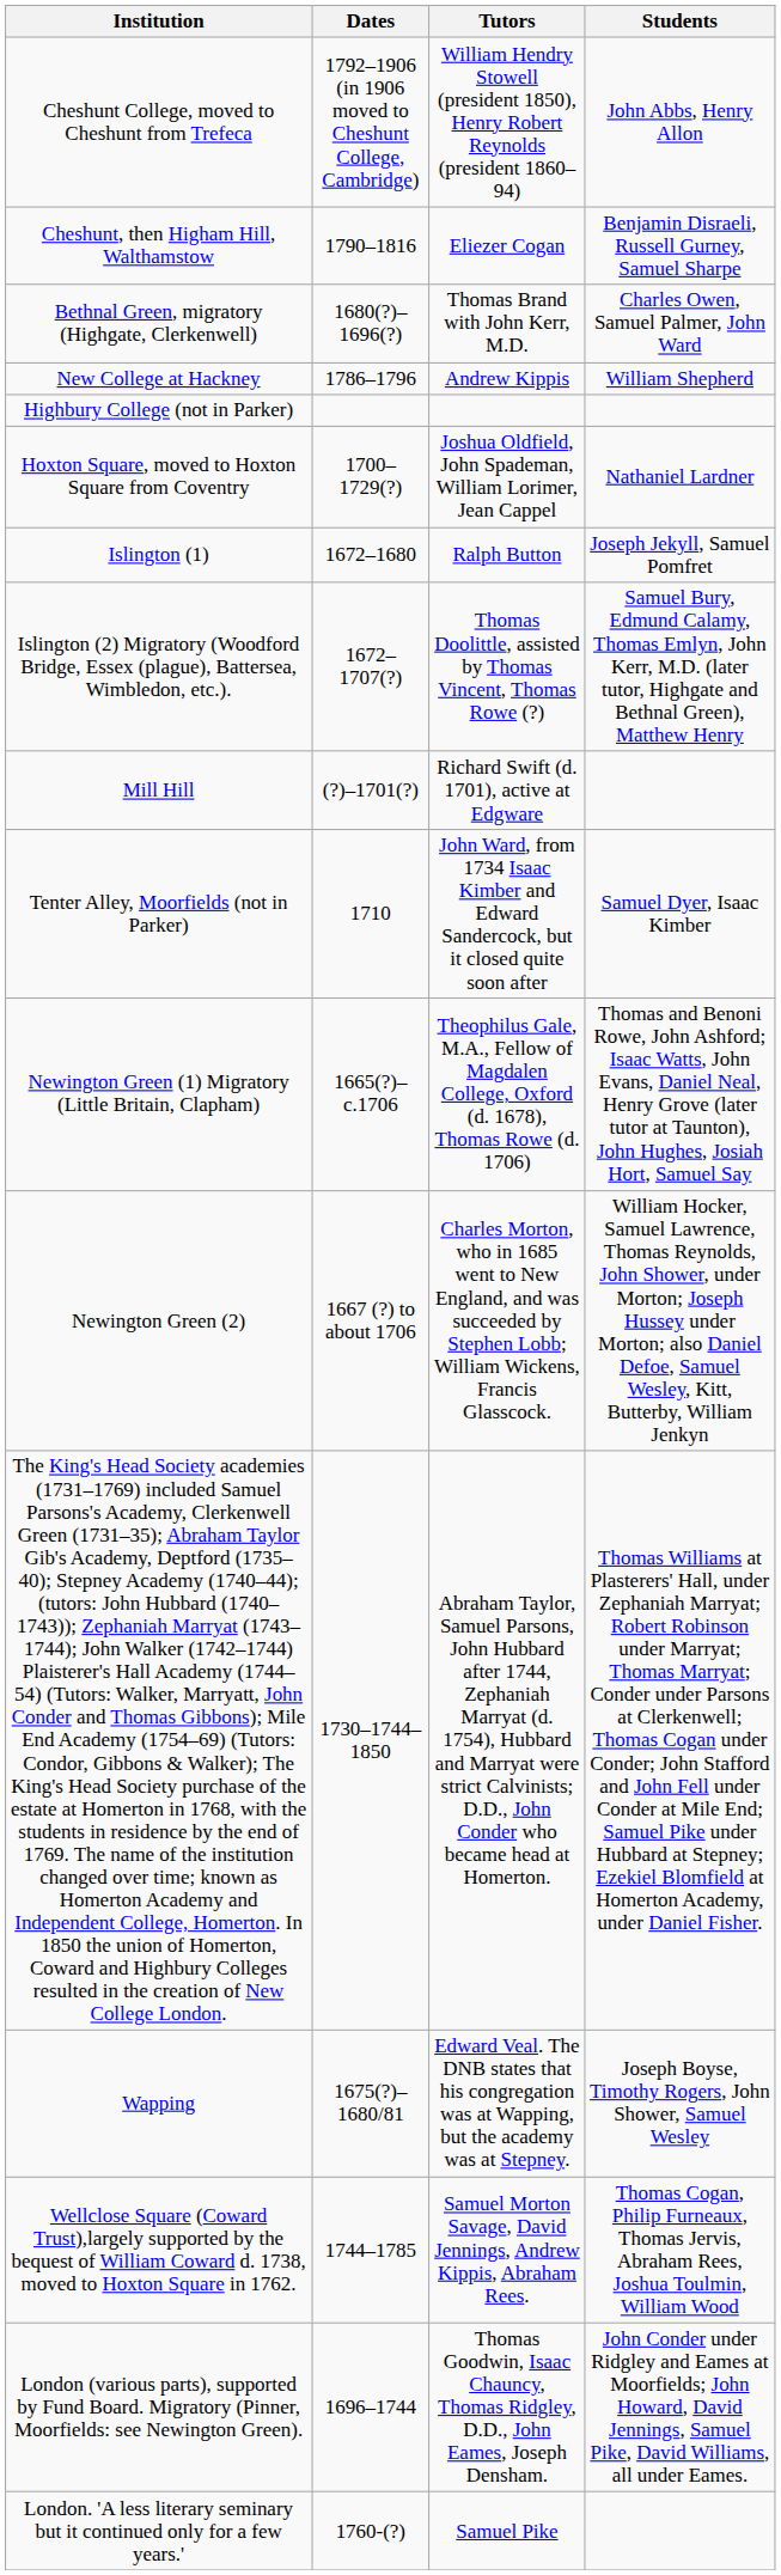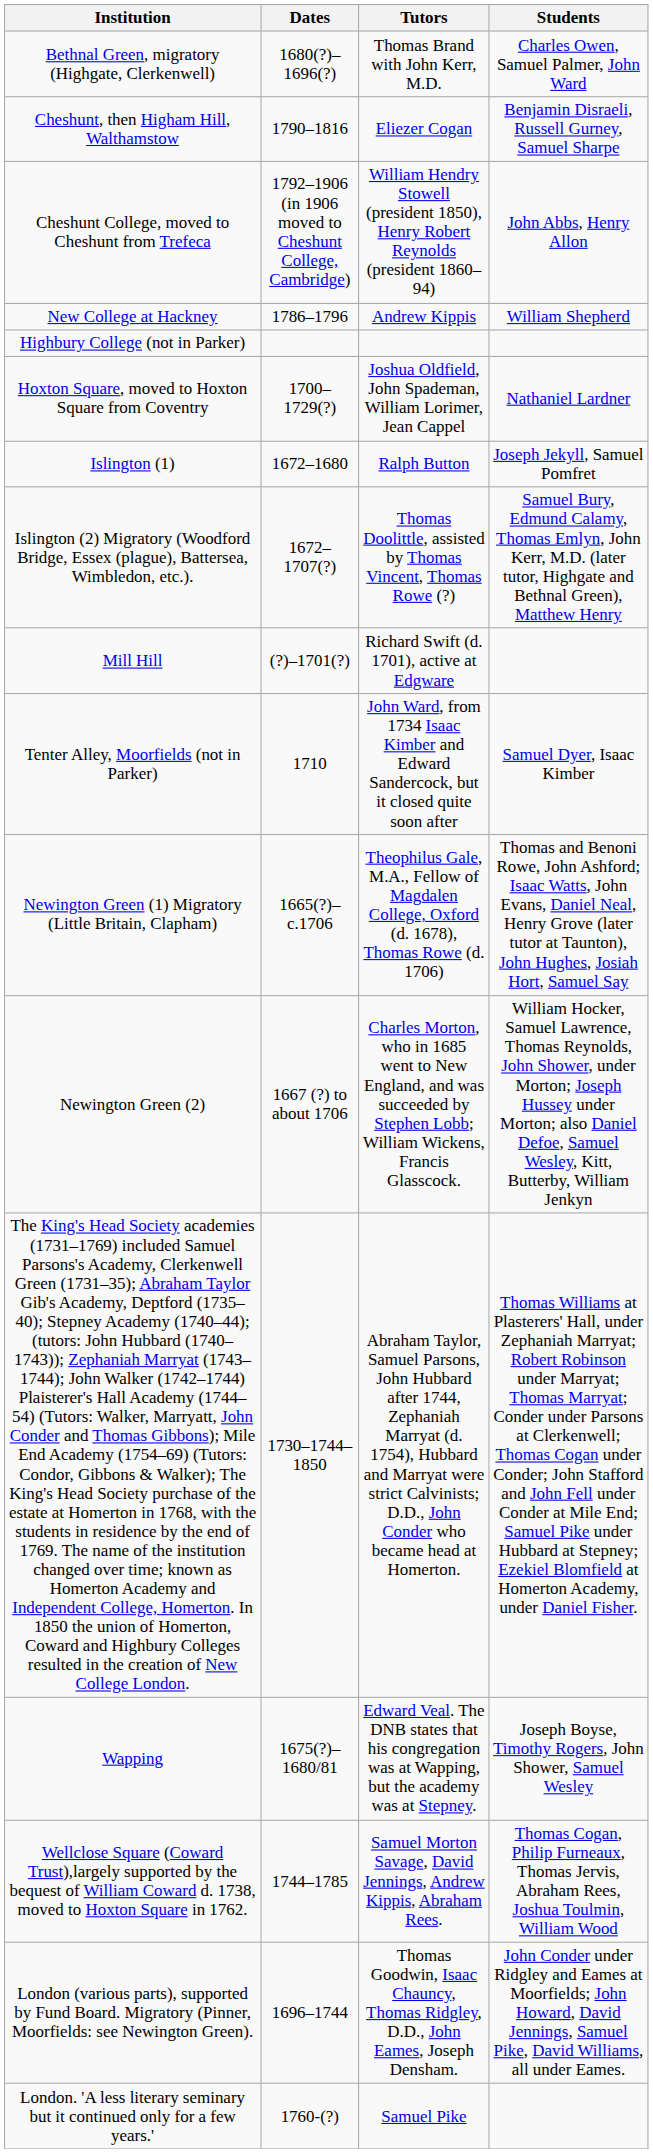rows swapped: Bethnal Green, migratory (Highgate, Clerkenwell) <-> Cheshunt College, moved to Cheshunt from Trefeca
